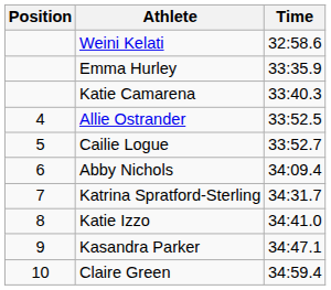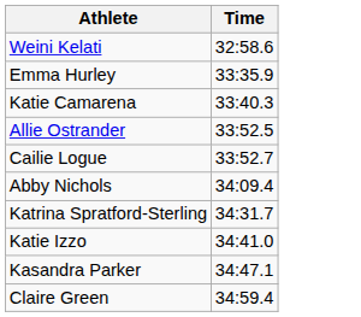- column: Position | 4 | 5 | 6 | 7 | 8 | 9 | 10
